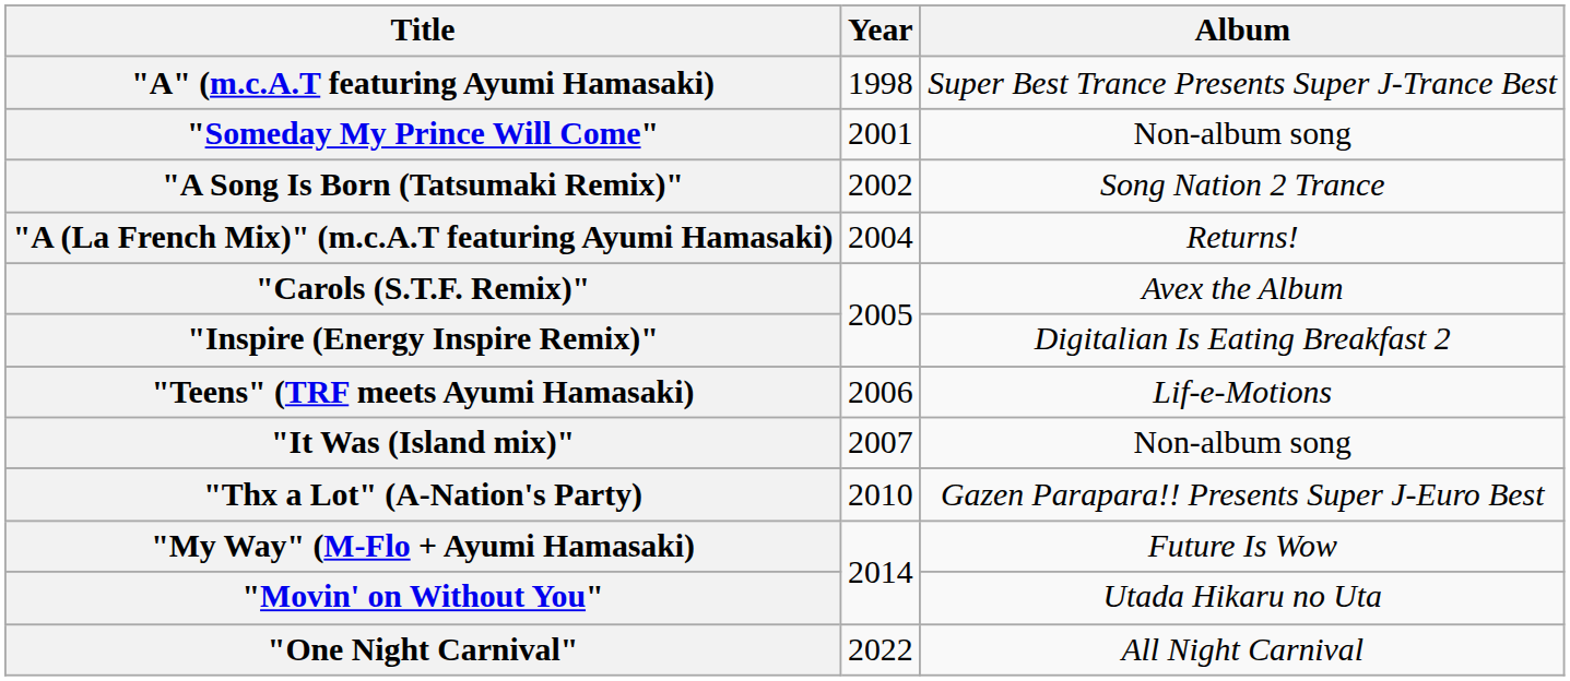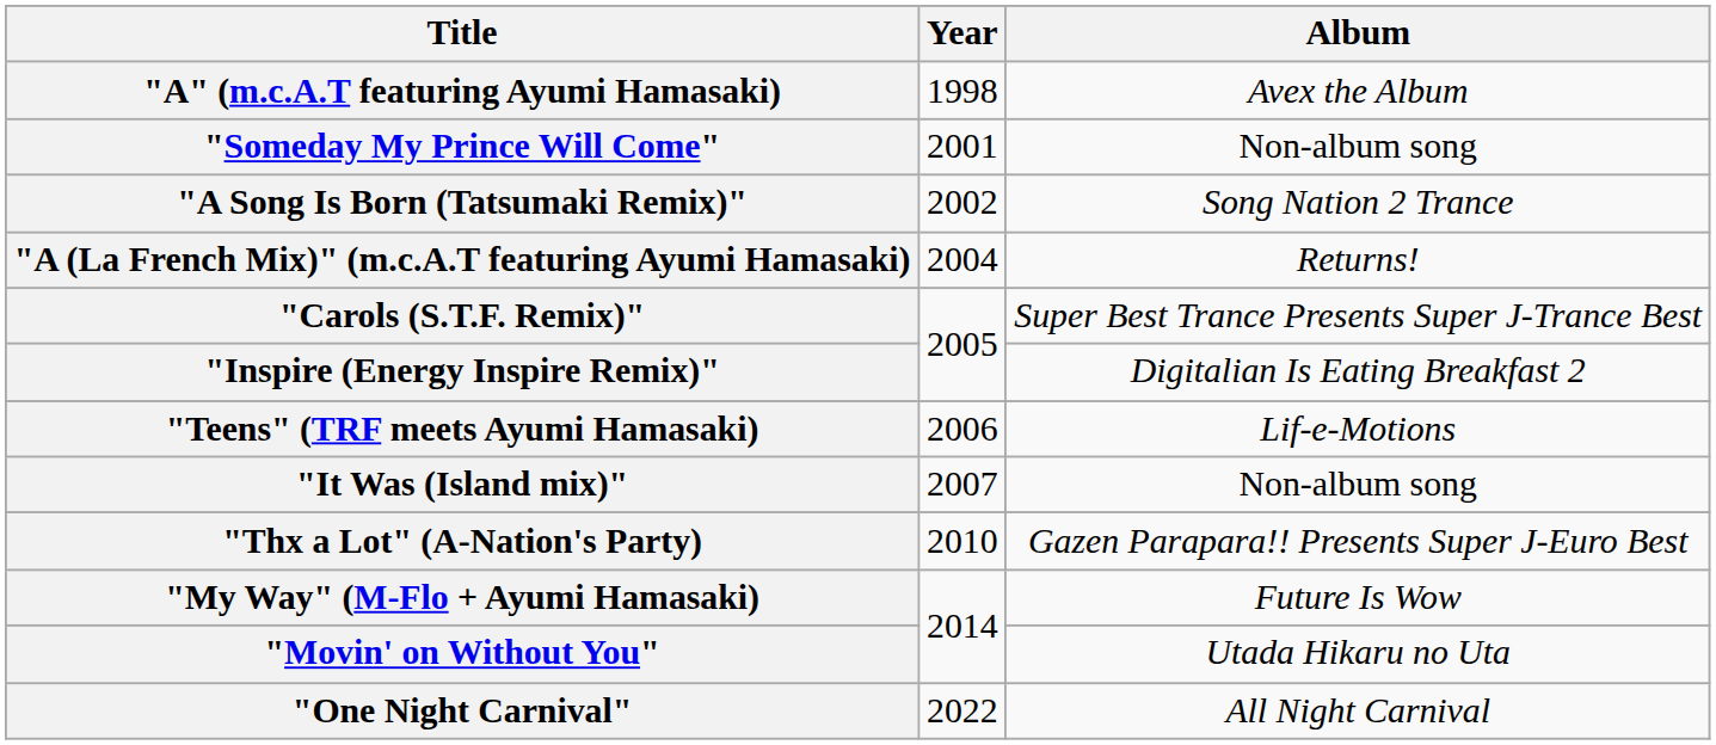"A" (m.c.A.T featuring Ayumi Hamasaki) | Album: Super Best Trance Presents Super J-Trance Best -> Avex the Album
"Carols (S.T.F. Remix)" | Album: Avex the Album -> Super Best Trance Presents Super J-Trance Best
